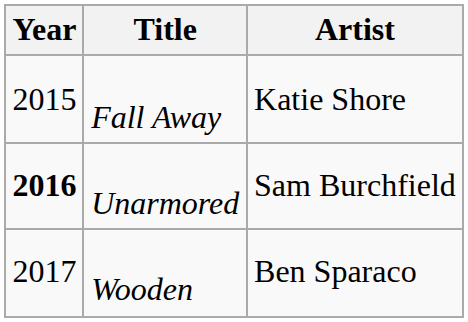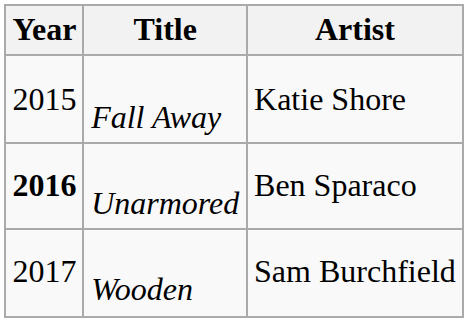Unarmored | Artist: Sam Burchfield -> Ben Sparaco
Wooden | Artist: Ben Sparaco -> Sam Burchfield
